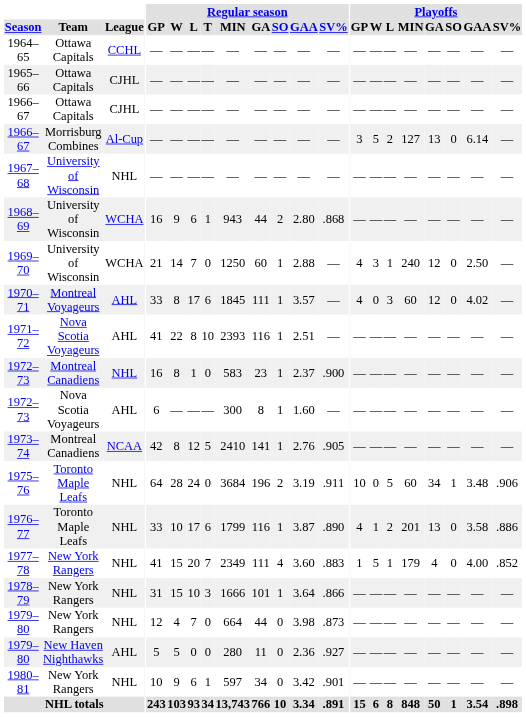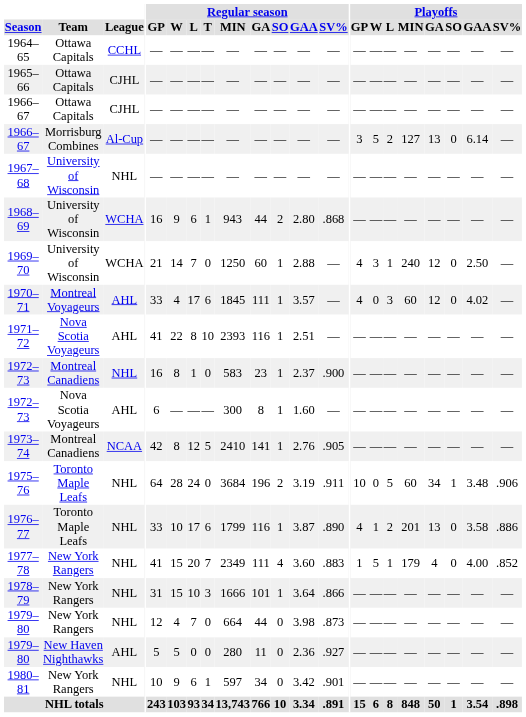1970–71 | Regular season / W: 8 -> 4
